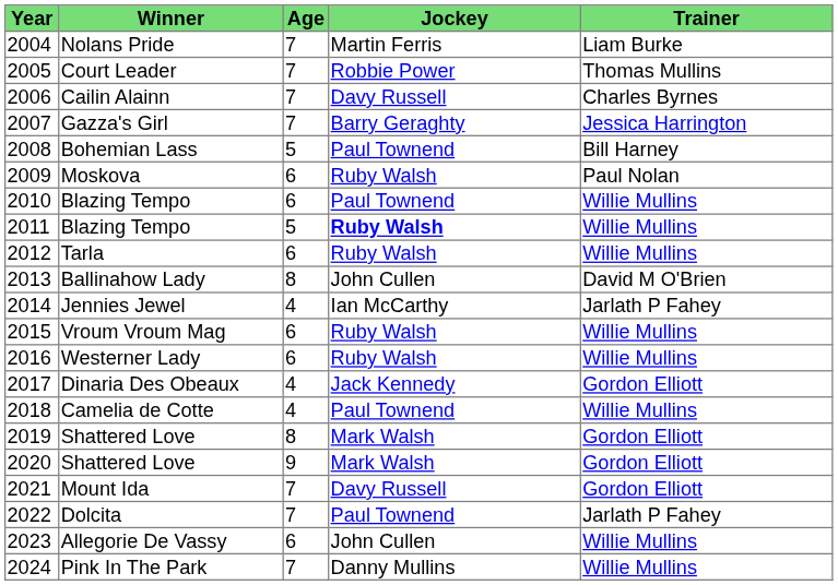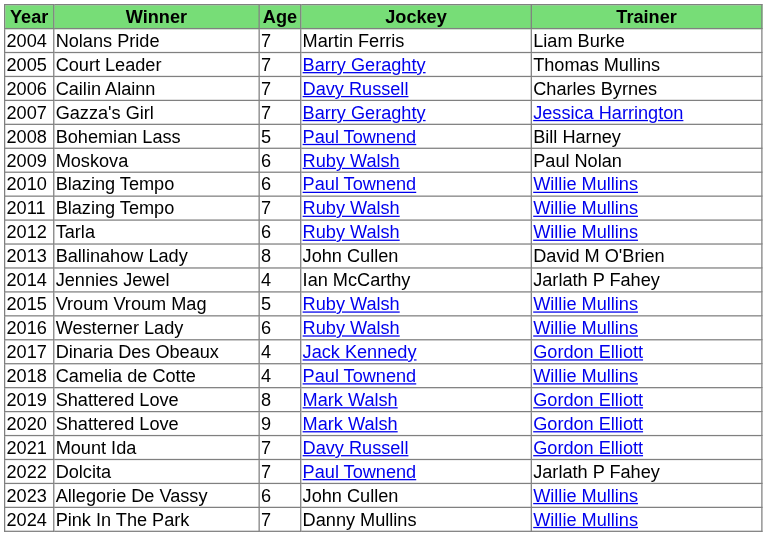Court Leader | Jockey: Robbie Power -> Barry Geraghty
2011 / Blazing Tempo | Age: 5 -> 7
2011 / Blazing Tempo | Jockey: bold -> normal
Vroum Vroum Mag | Age: 6 -> 5
